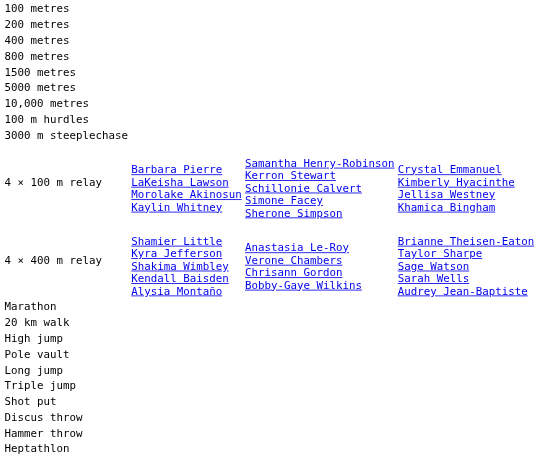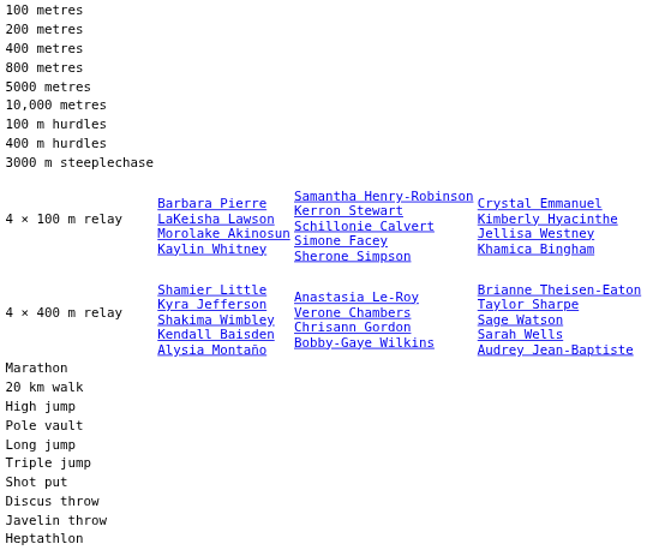- row: 1500 metres
+ row: 400 m hurdles
- row: Hammer throw
+ row: Javelin throw
